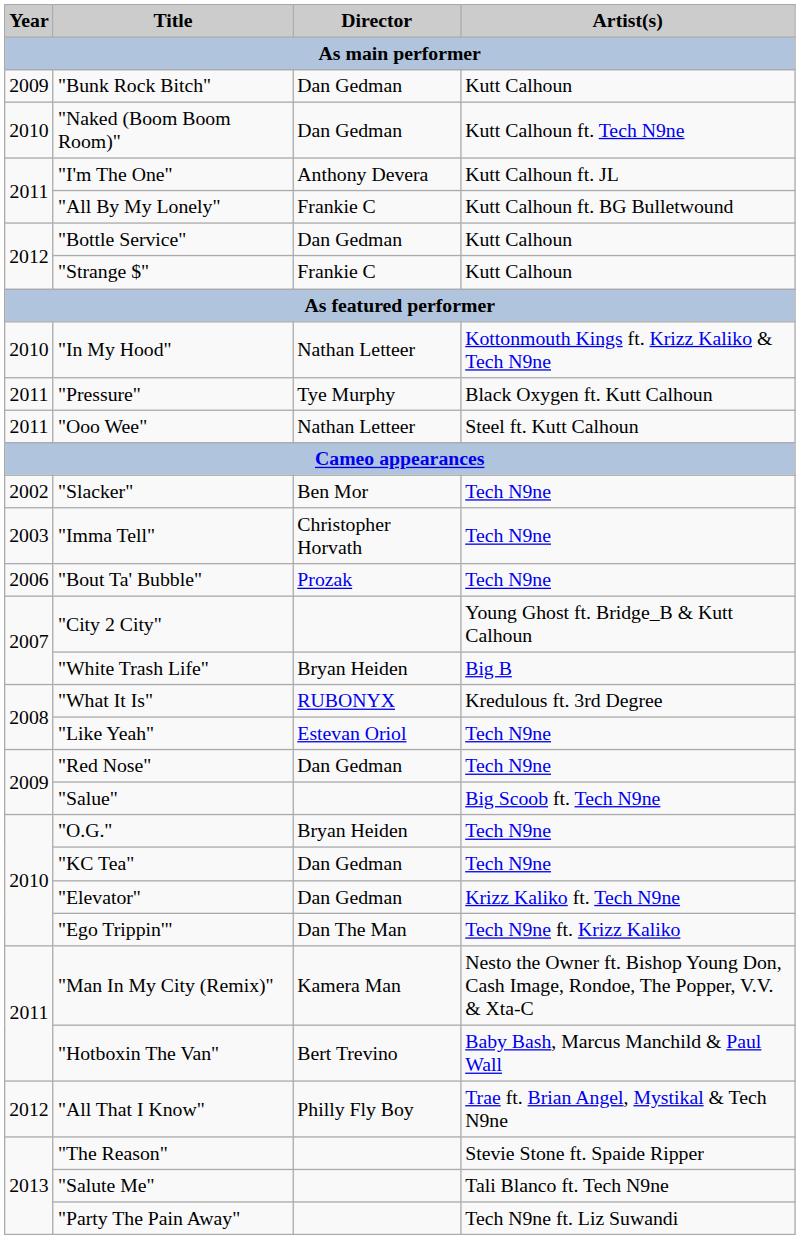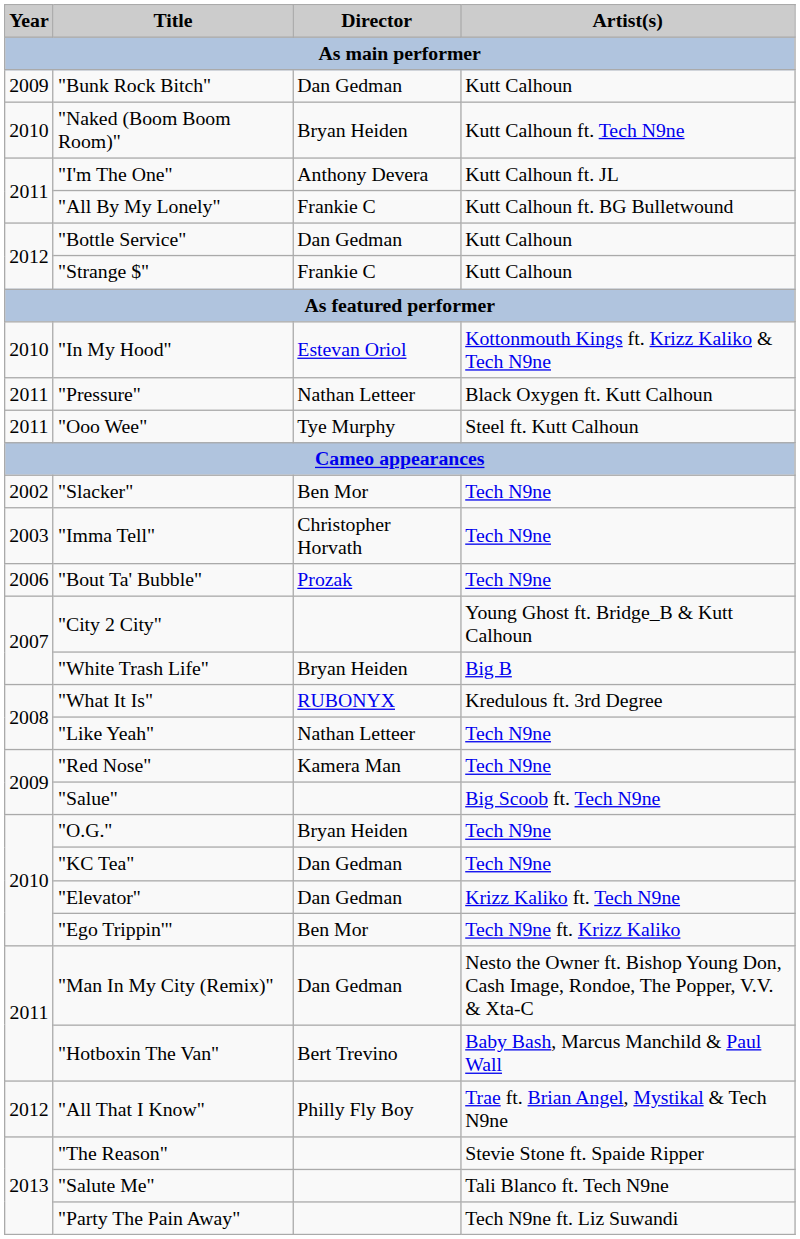"Naked (Boom Boom Room)" | Director: Dan Gedman -> Bryan Heiden
"In My Hood" | Director: Nathan Letteer -> Estevan Oriol
"Pressure" | Director: Tye Murphy -> Nathan Letteer
"Ooo Wee" | Director: Nathan Letteer -> Tye Murphy
"Like Yeah" | Director: Estevan Oriol -> Nathan Letteer
"Red Nose" | Director: Dan Gedman -> Kamera Man
"Ego Trippin'" | Director: Dan The Man -> Ben Mor
"Man In My City (Remix)" | Director: Kamera Man -> Dan Gedman
